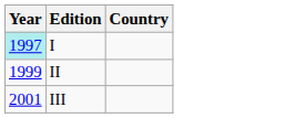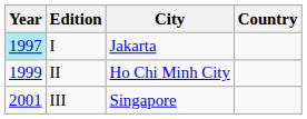+ column: City | Jakarta | Ho Chi Minh City | Singapore
